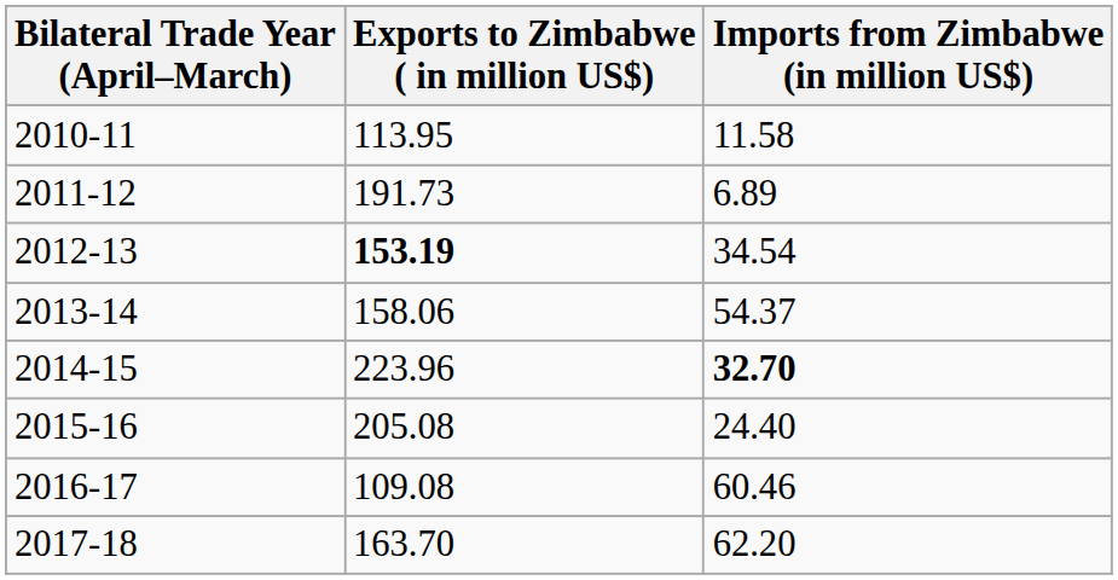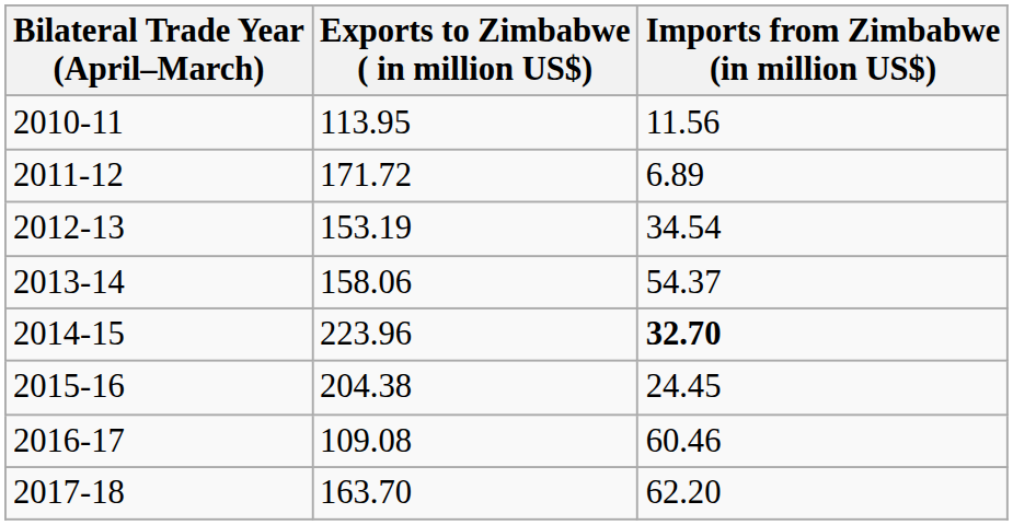2010-11 | Imports from Zimbabwe (in million US$): 11.58 -> 11.56
2011-12 | Exports to Zimbabwe ( in million US$): 191.73 -> 171.72
2012-13 | Exports to Zimbabwe ( in million US$): bold -> normal
2015-16 | Exports to Zimbabwe ( in million US$): 205.08 -> 204.38
2015-16 | Imports from Zimbabwe (in million US$): 24.40 -> 24.45
